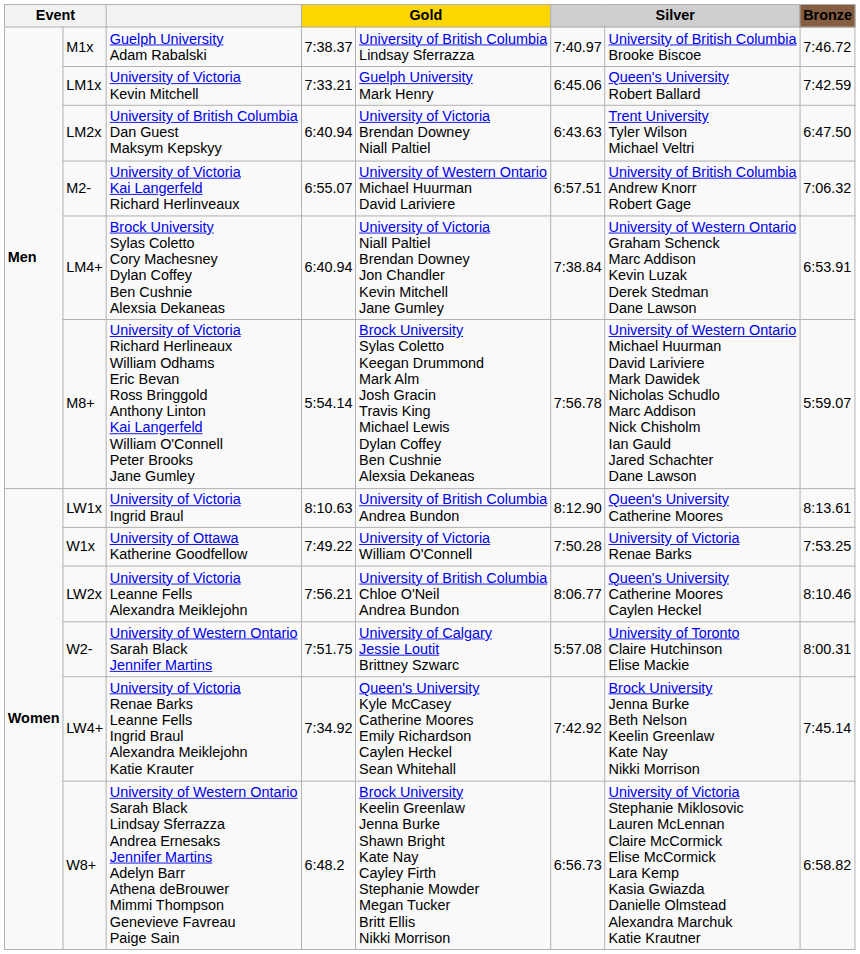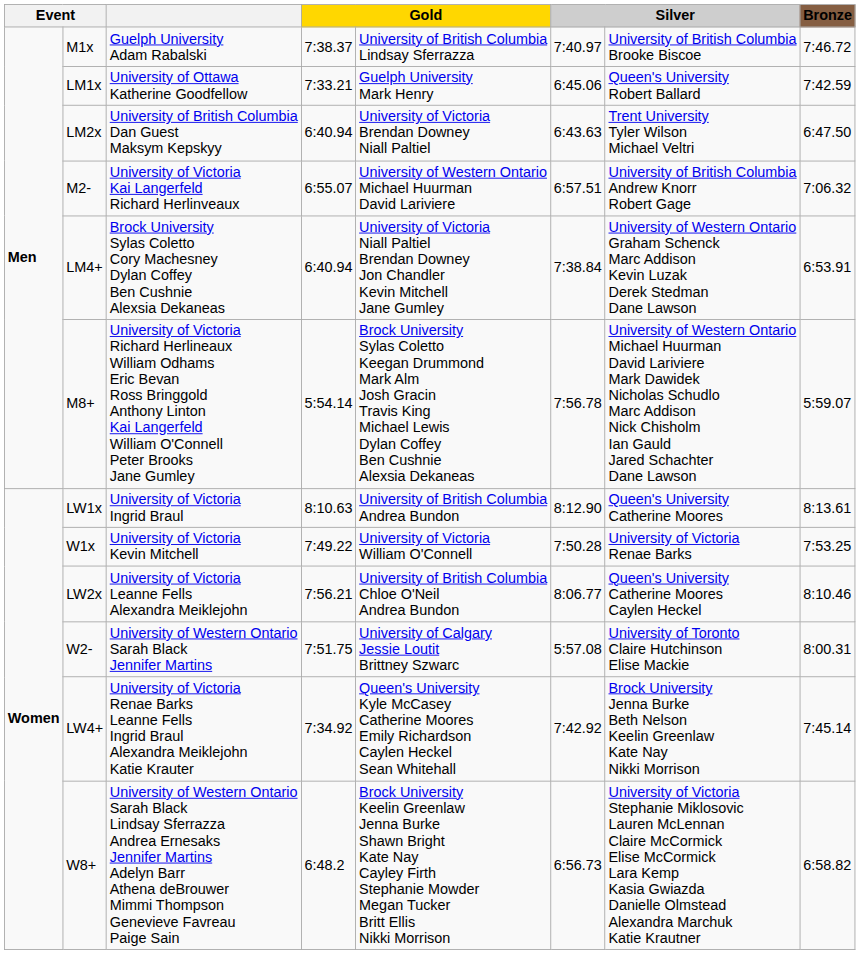LM1x | column 3: University of Victoria Kevin Mitchell -> University of Ottawa Katherine Goodfellow
W1x | column 3: University of Ottawa Katherine Goodfellow -> University of Victoria Kevin Mitchell
